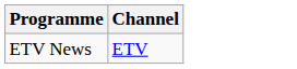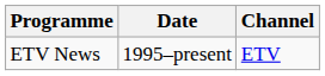+ column: Date | 1995–present
